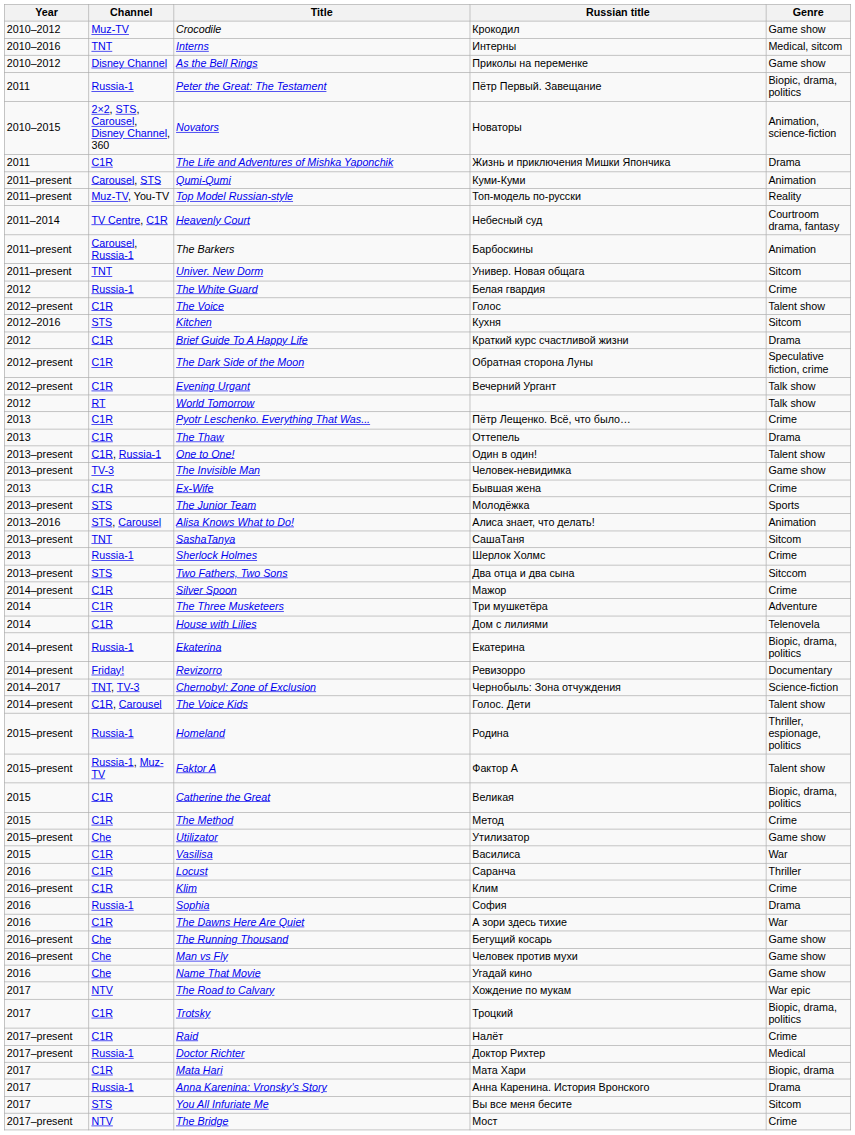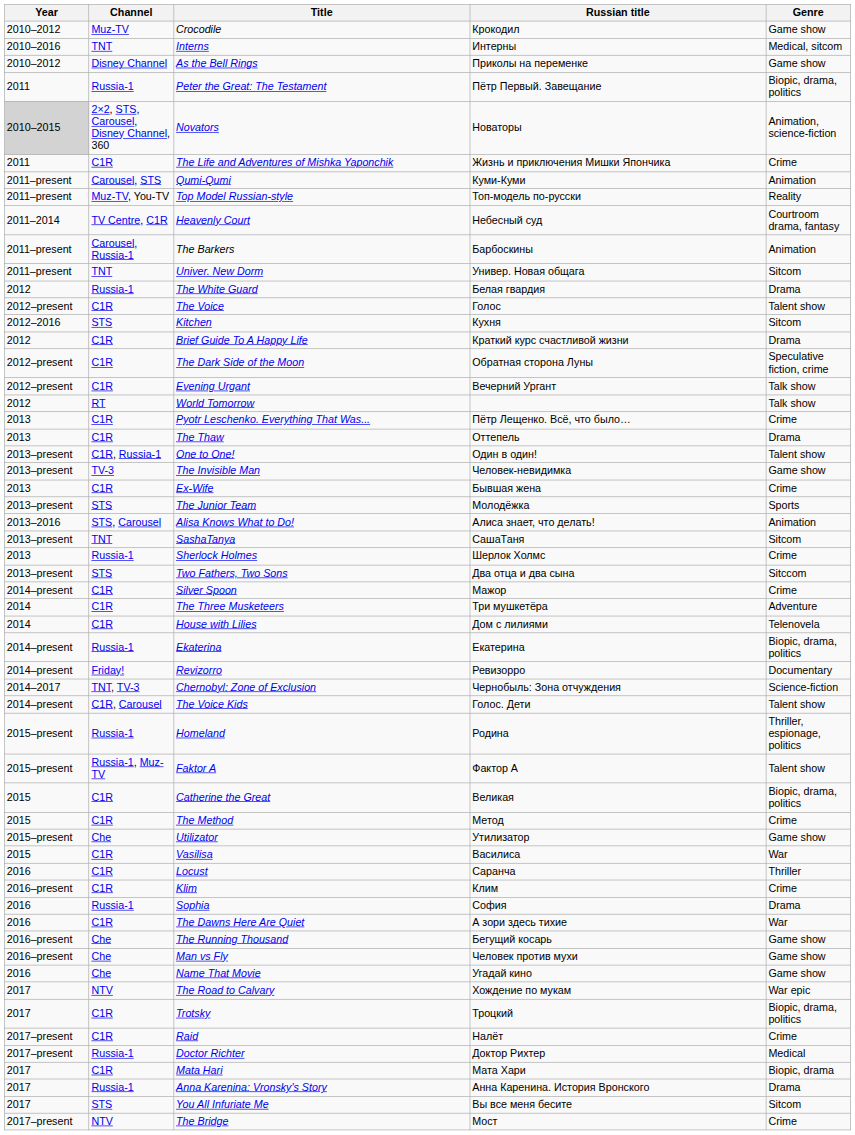Novators | Year: no background -> lightgrey background
The Life and Adventures of Mishka Yaponchik | Genre: Drama -> Crime
The White Guard | Genre: Crime -> Drama
